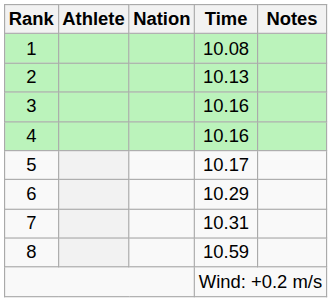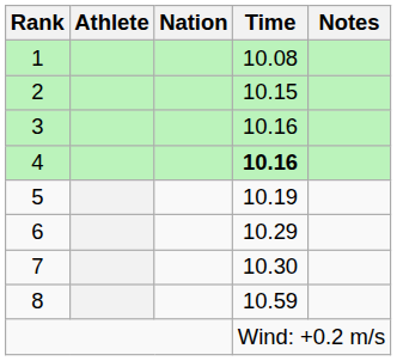2 | Time: 10.13 -> 10.15
4 | Time: normal -> bold
5 | Time: 10.17 -> 10.19
7 | Time: 10.31 -> 10.30
